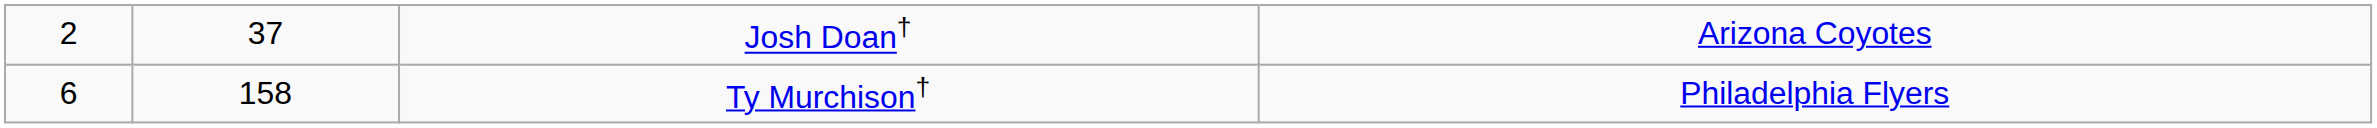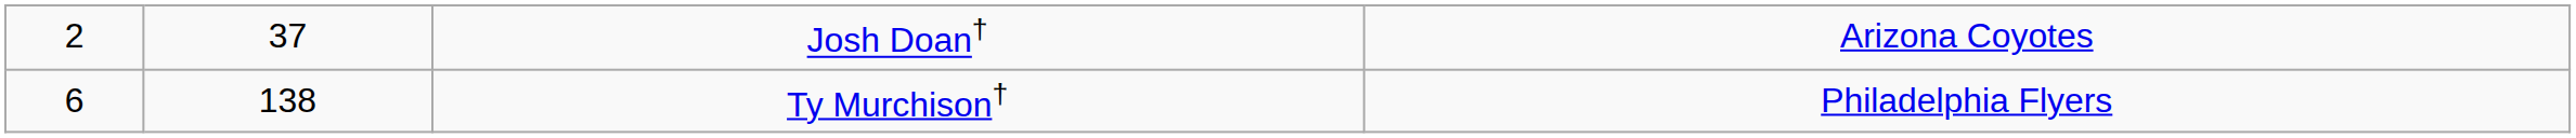Ty Murchison† | column 2: 158 -> 138
